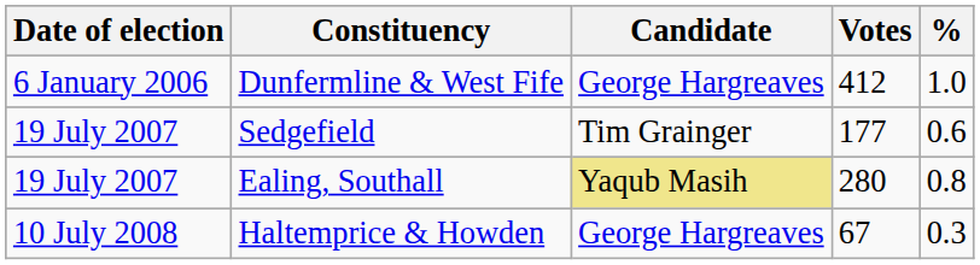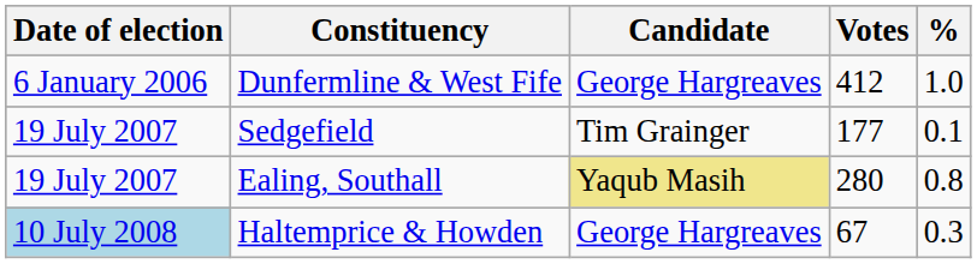Sedgefield | %: 0.6 -> 0.1
Haltemprice & Howden | Date of election: no background -> lightblue background
